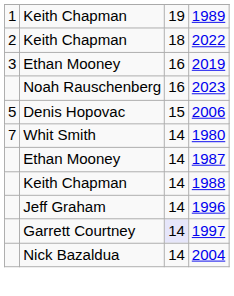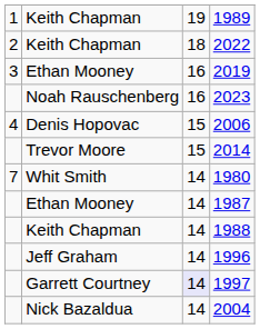2006 | column 1: 5 -> 4
+ row: Trevor Moore | 15 | 2014
